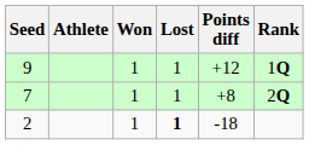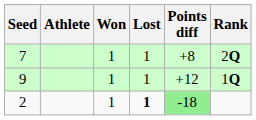rows swapped: 9 <-> 7
2 | Points diff: no background -> lightgreen background
